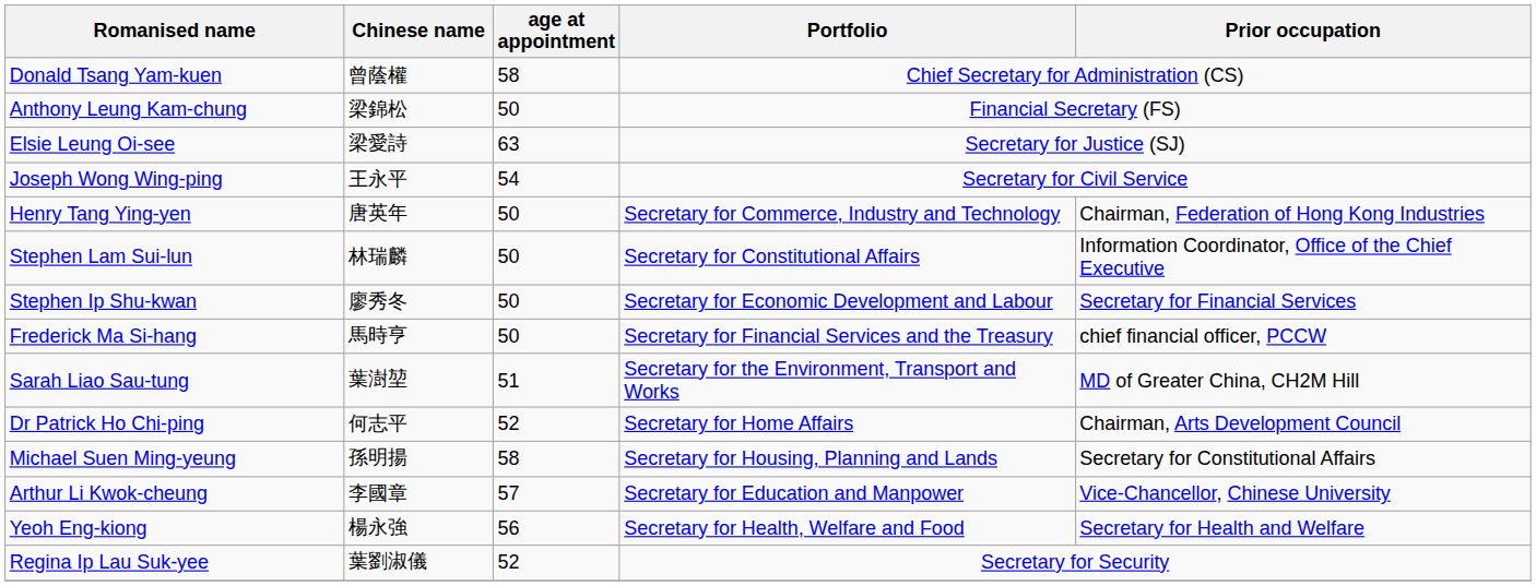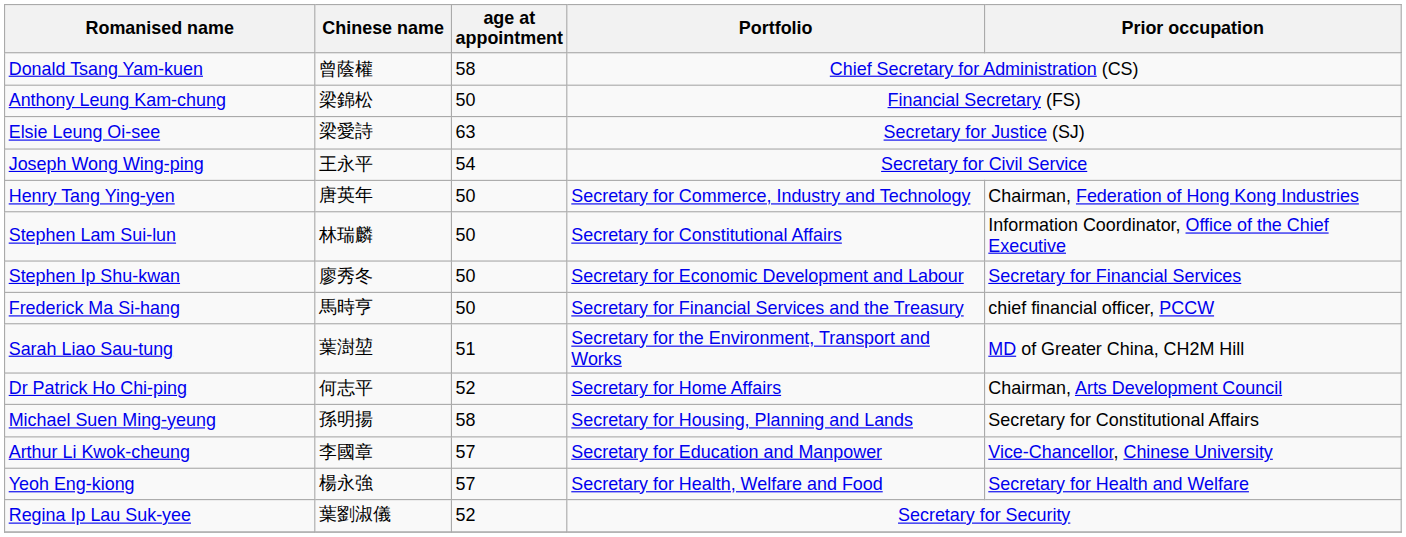Yeoh Eng-kiong | age at appointment: 56 -> 57
